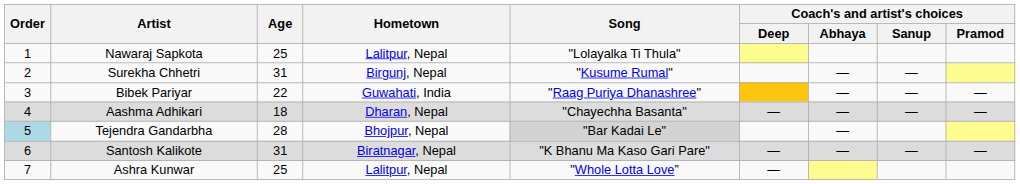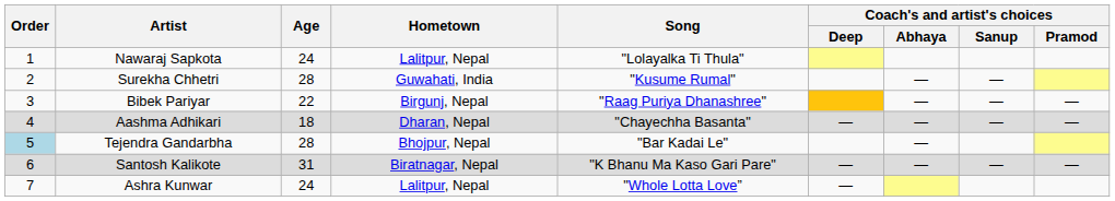Nawaraj Sapkota | Age: 25 -> 24
Surekha Chhetri | Age: 31 -> 28
Surekha Chhetri | Hometown: Birgunj, Nepal -> Guwahati, India
Bibek Pariyar | Hometown: Guwahati, India -> Birgunj, Nepal
Tejendra Gandarbha | Song: lightgrey background -> no background
Ashra Kunwar | Age: 25 -> 24
